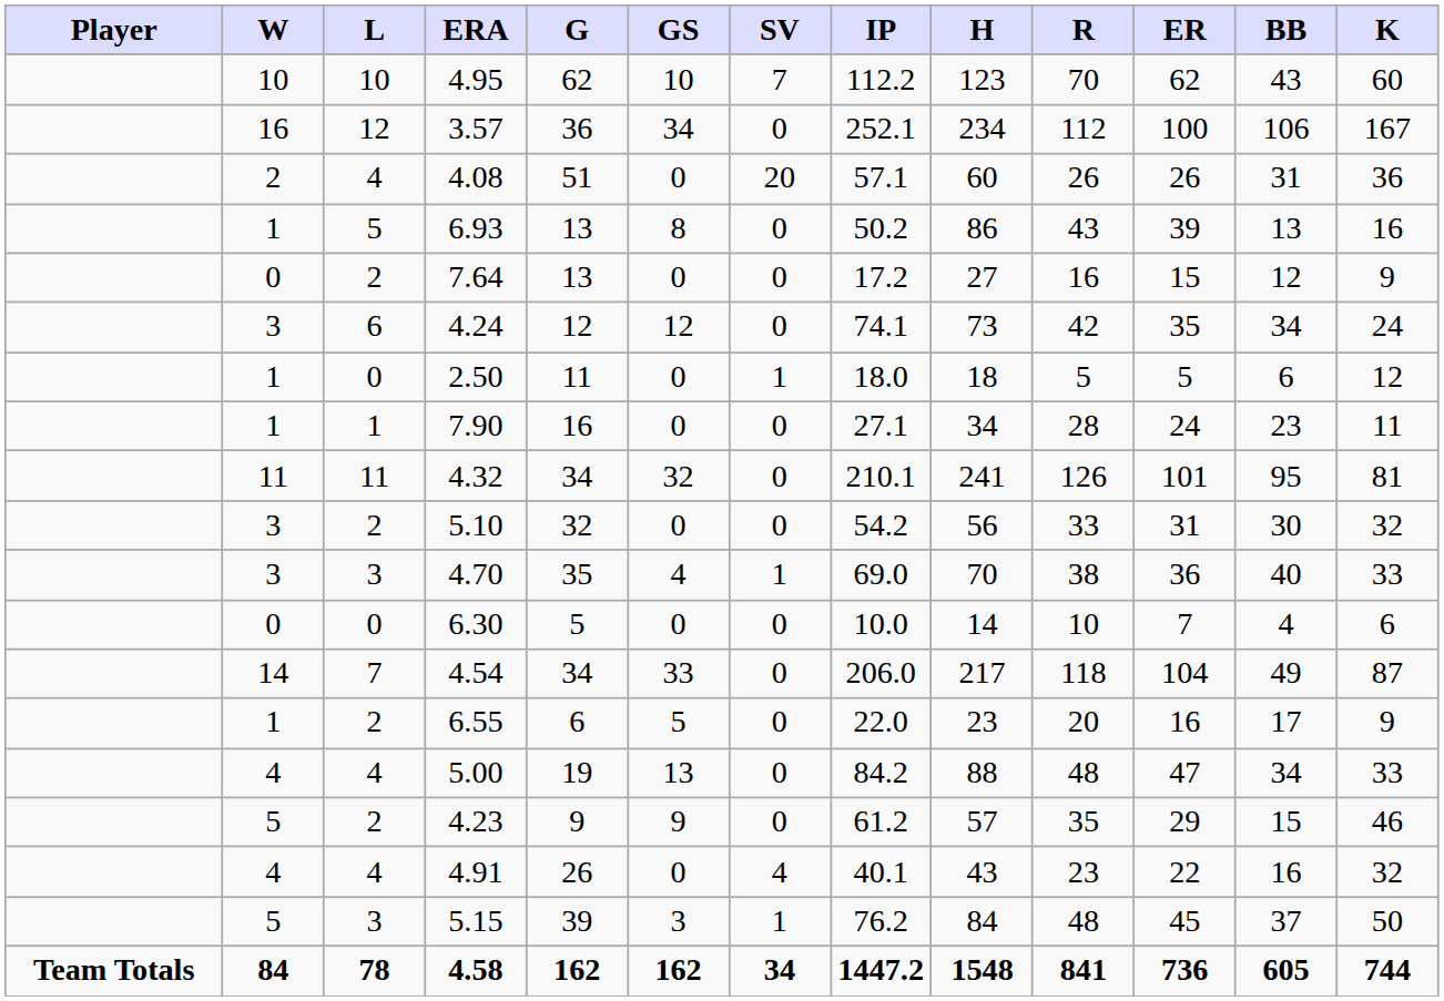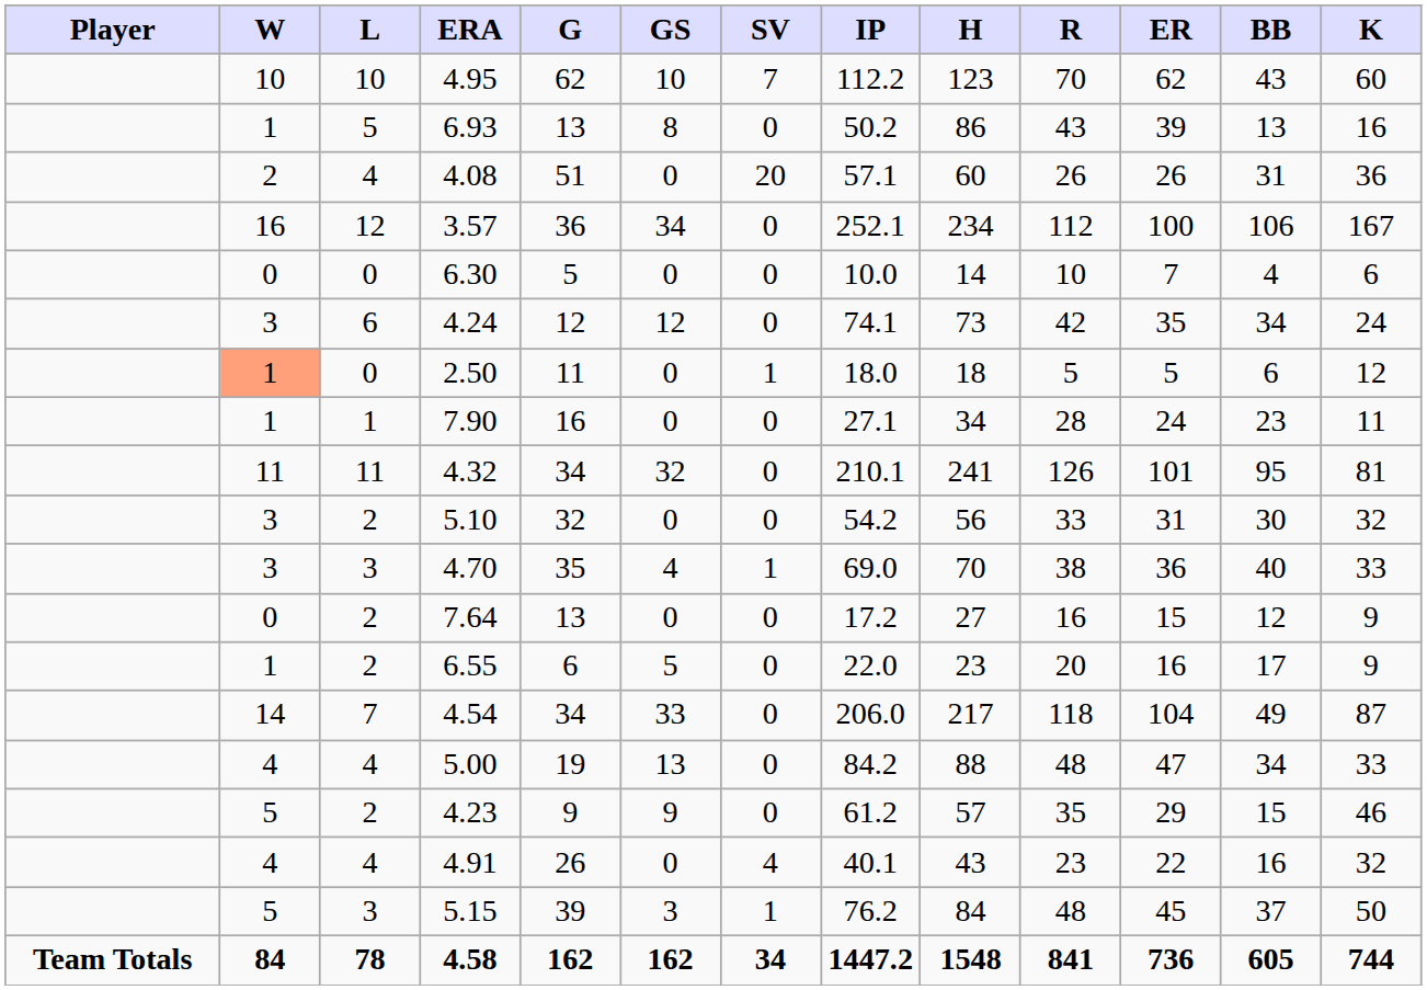rows swapped: 6.93 <-> 3.57
rows swapped: 7.64 <-> 6.30
2.50 | W: no background -> lightsalmon background
rows swapped: 6.55 <-> 4.54
